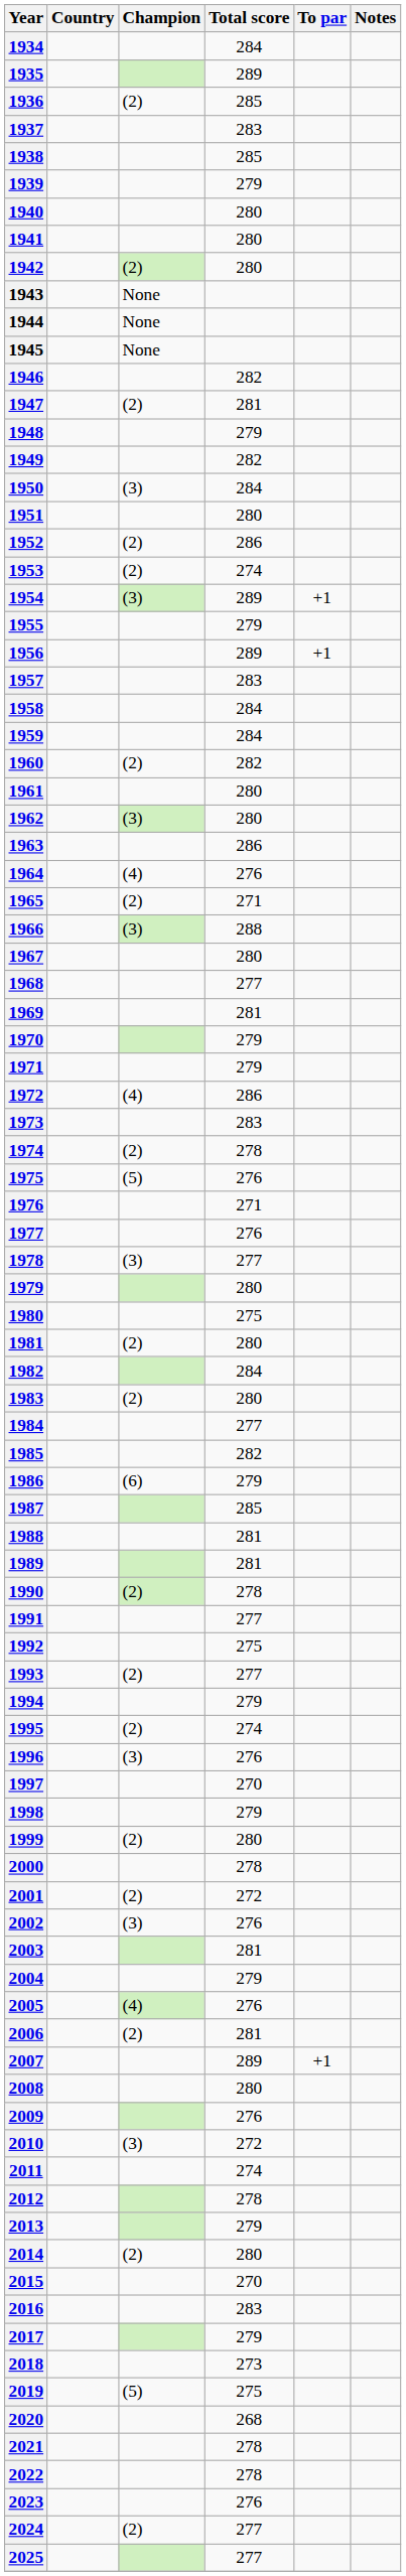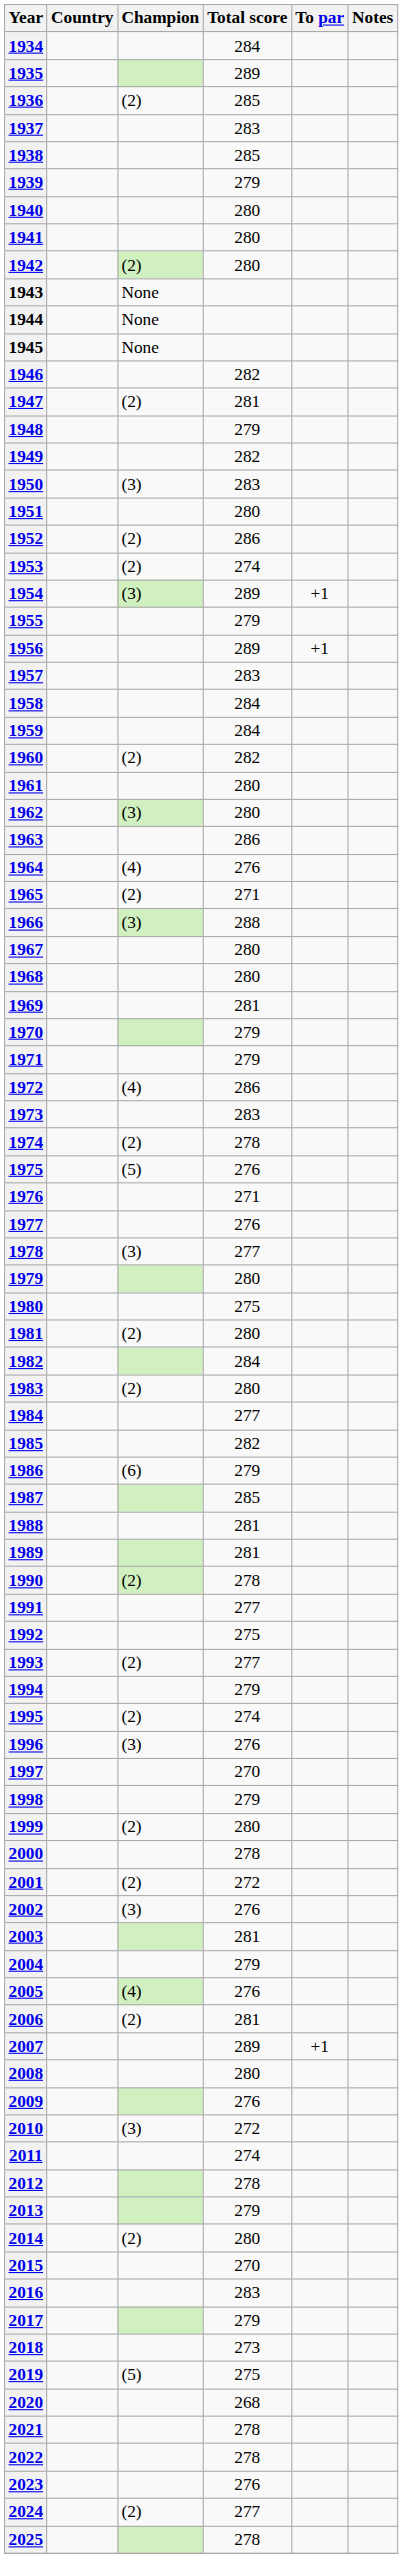1950 | Total score: 284 -> 283
1968 | Total score: 277 -> 280
2025 | Total score: 277 -> 278
